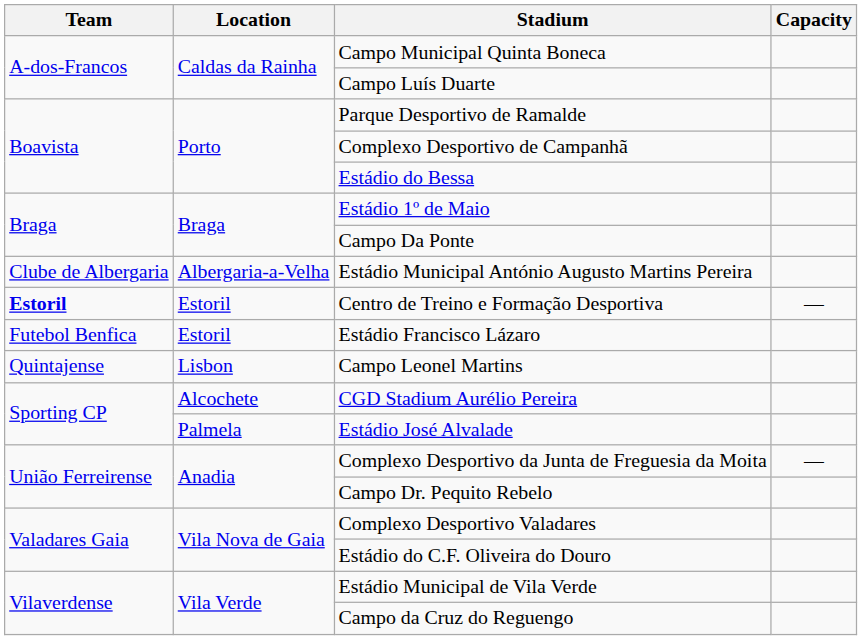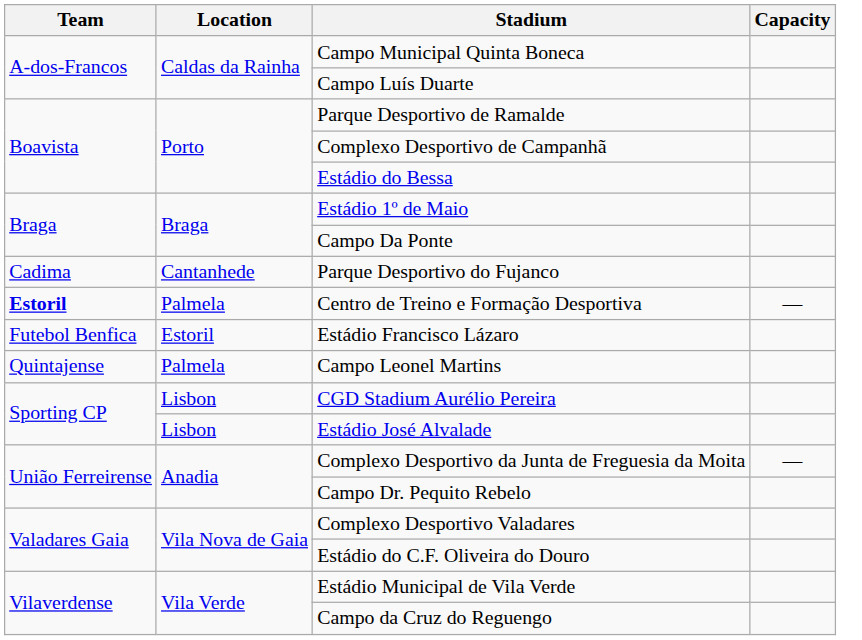+ row: Cadima | Cantanhede | Parque Desportivo do Fujanco
- row: Clube de Albergaria | Albergaria-a-Velha | Estádio Municipal António Augusto Martins Pereira
Centro de Treino e Formação Desportiva | Location: Estoril -> Palmela
Campo Leonel Martins | Location: Lisbon -> Palmela
CGD Stadium Aurélio Pereira | Location: Alcochete -> Lisbon
Estádio José Alvalade | Location: Palmela -> Lisbon
